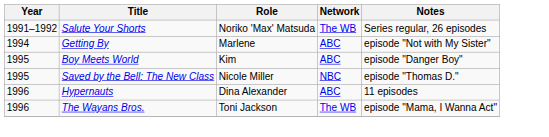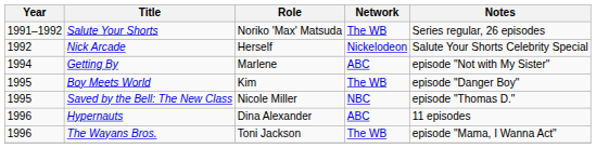+ row: 1992 | Nick Arcade | Herself | Nickelodeon | Salute Your Shorts Celebrity Special
Boy Meets World | Network: ABC -> The WB
